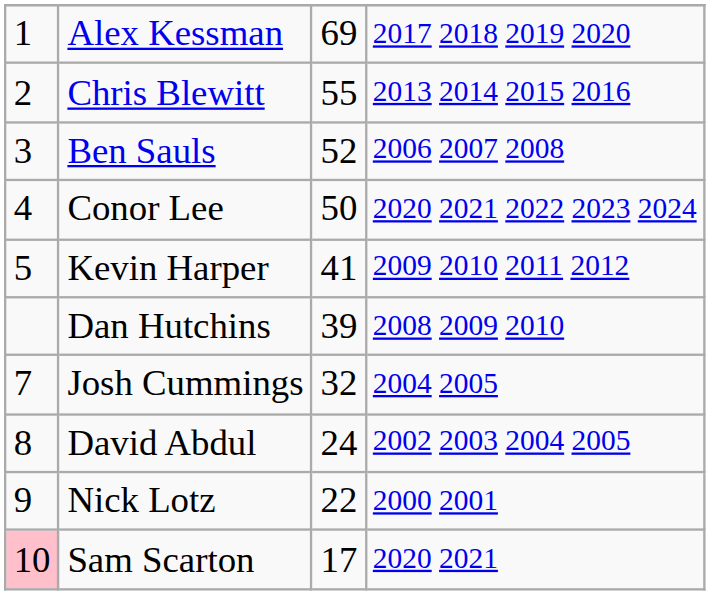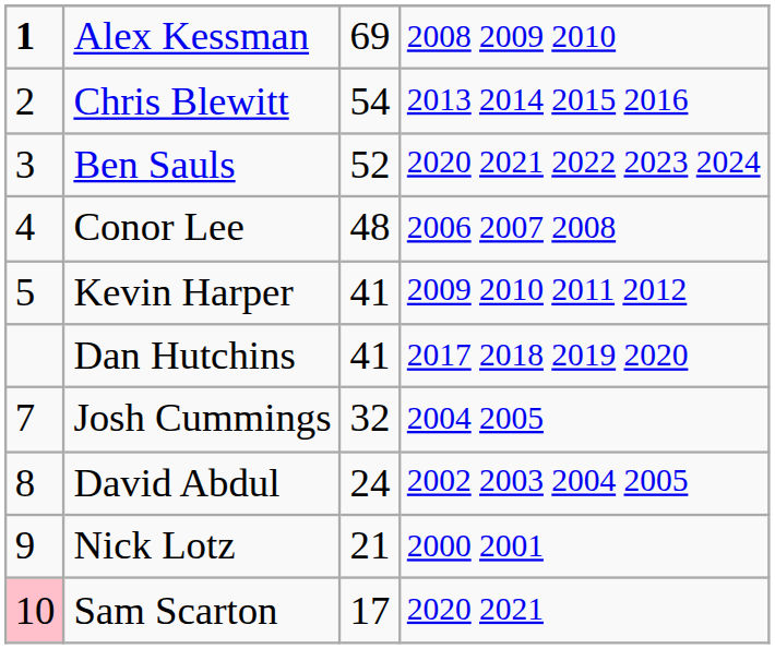Alex Kessman | column 1: normal -> bold
Alex Kessman | column 4: 2017 2018 2019 2020 -> 2008 2009 2010
Chris Blewitt | column 3: 55 -> 54
Ben Sauls | column 4: 2006 2007 2008 -> 2020 2021 2022 2023 2024
Conor Lee | column 3: 50 -> 48
Conor Lee | column 4: 2020 2021 2022 2023 2024 -> 2006 2007 2008
Dan Hutchins | column 3: 39 -> 41
Dan Hutchins | column 4: 2008 2009 2010 -> 2017 2018 2019 2020
Nick Lotz | column 3: 22 -> 21
